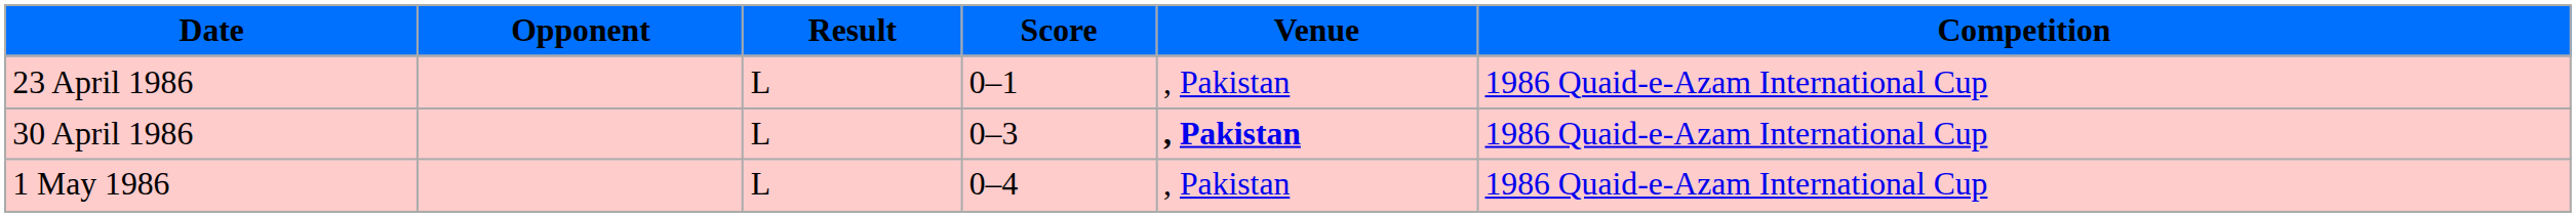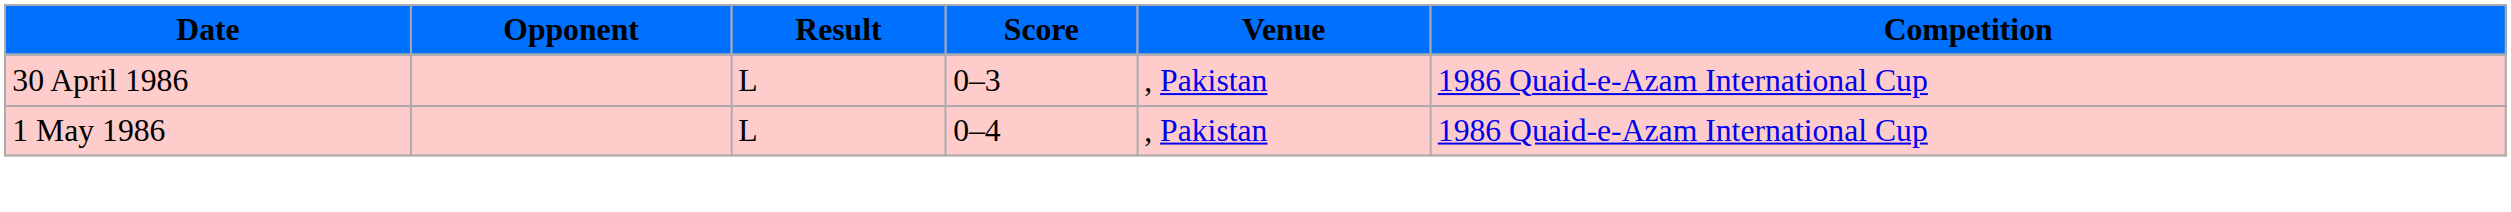- row: 23 April 1986 | L | 0–1 | , Pakistan | 1986 Quaid-e-Azam International Cup
30 April 1986 | Venue: bold -> normal
